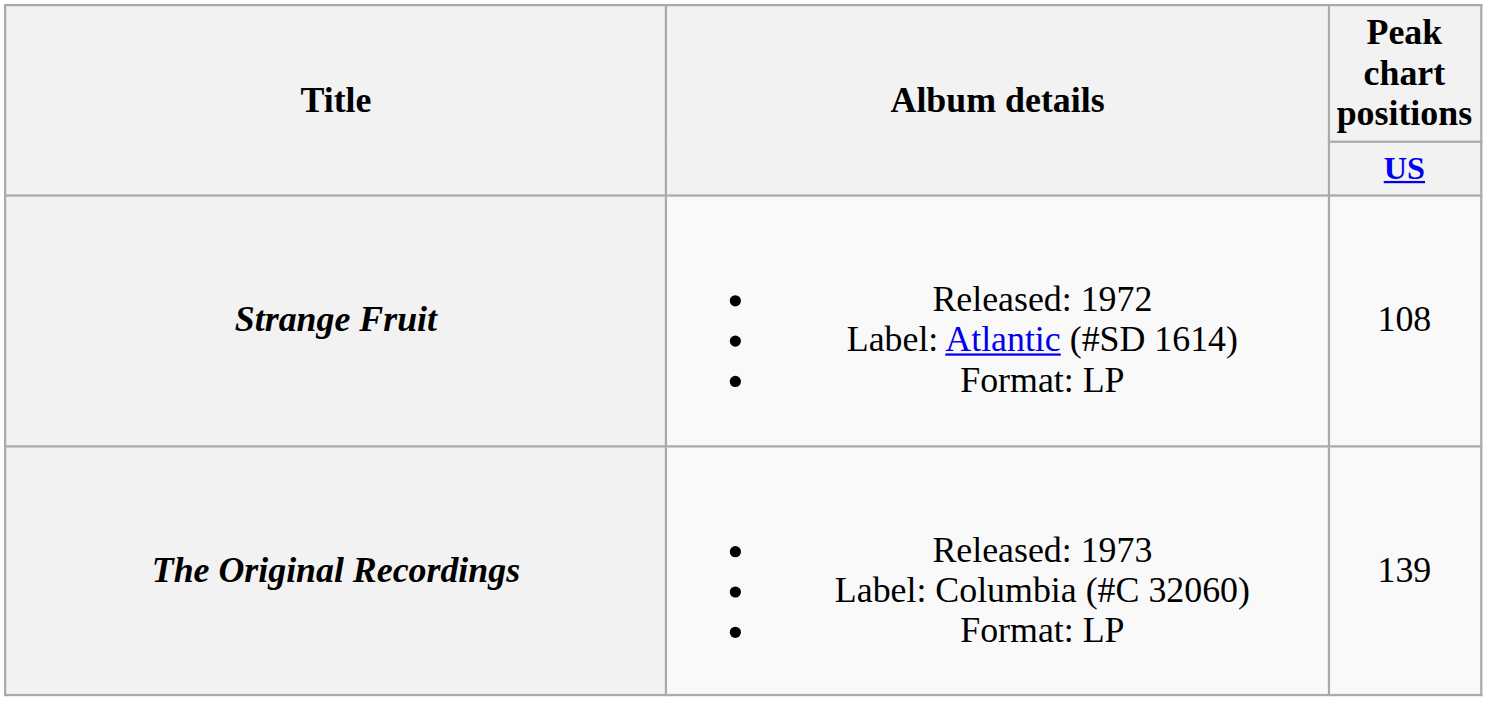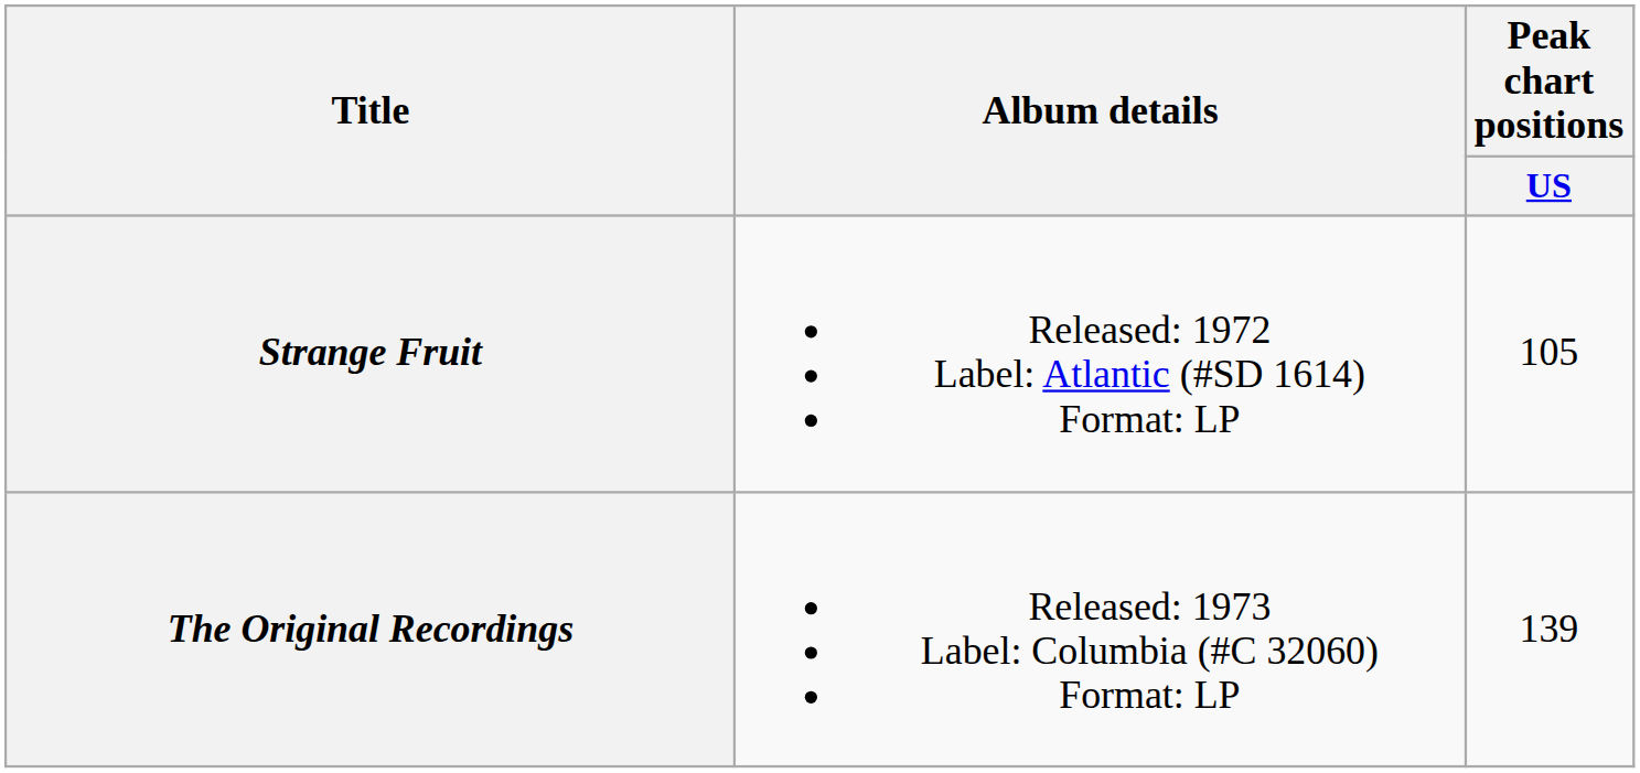Strange Fruit | Peak chart positions / US: 108 -> 105
